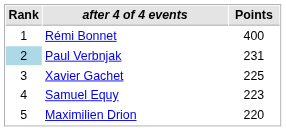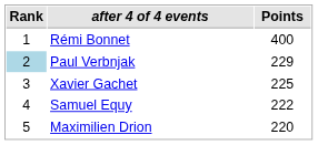Paul Verbnjak | Points: 231 -> 229
Samuel Equy | Points: 223 -> 222
